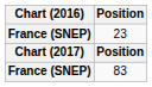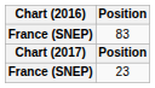rows swapped: 23 <-> 83
